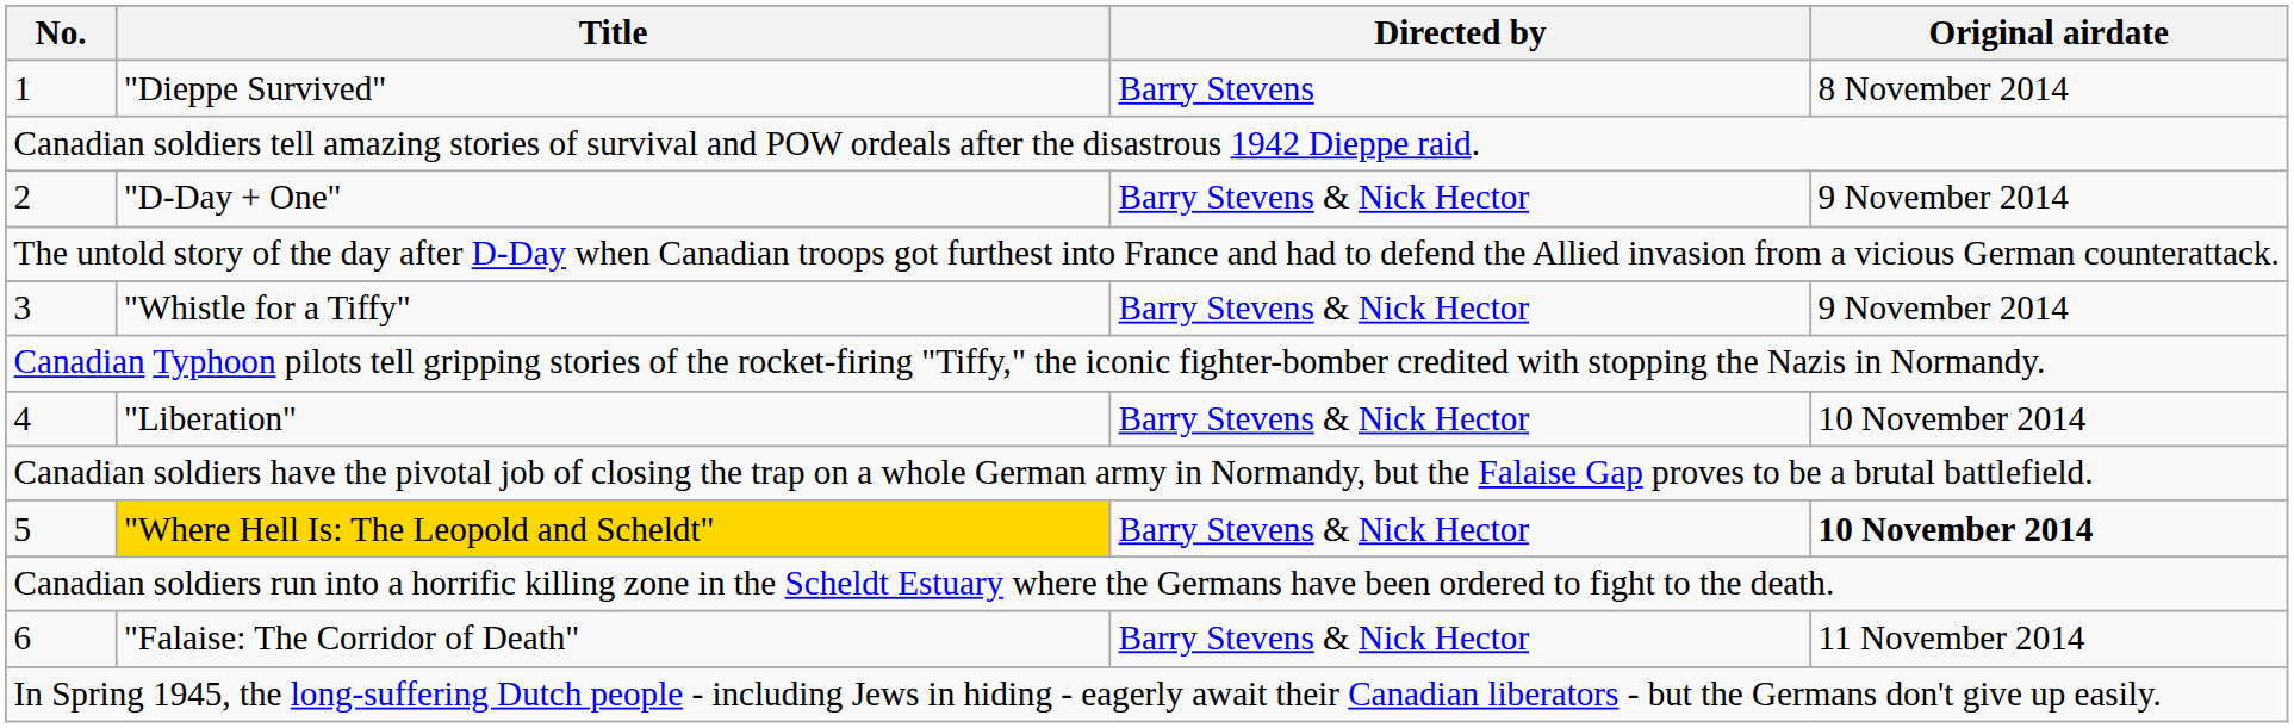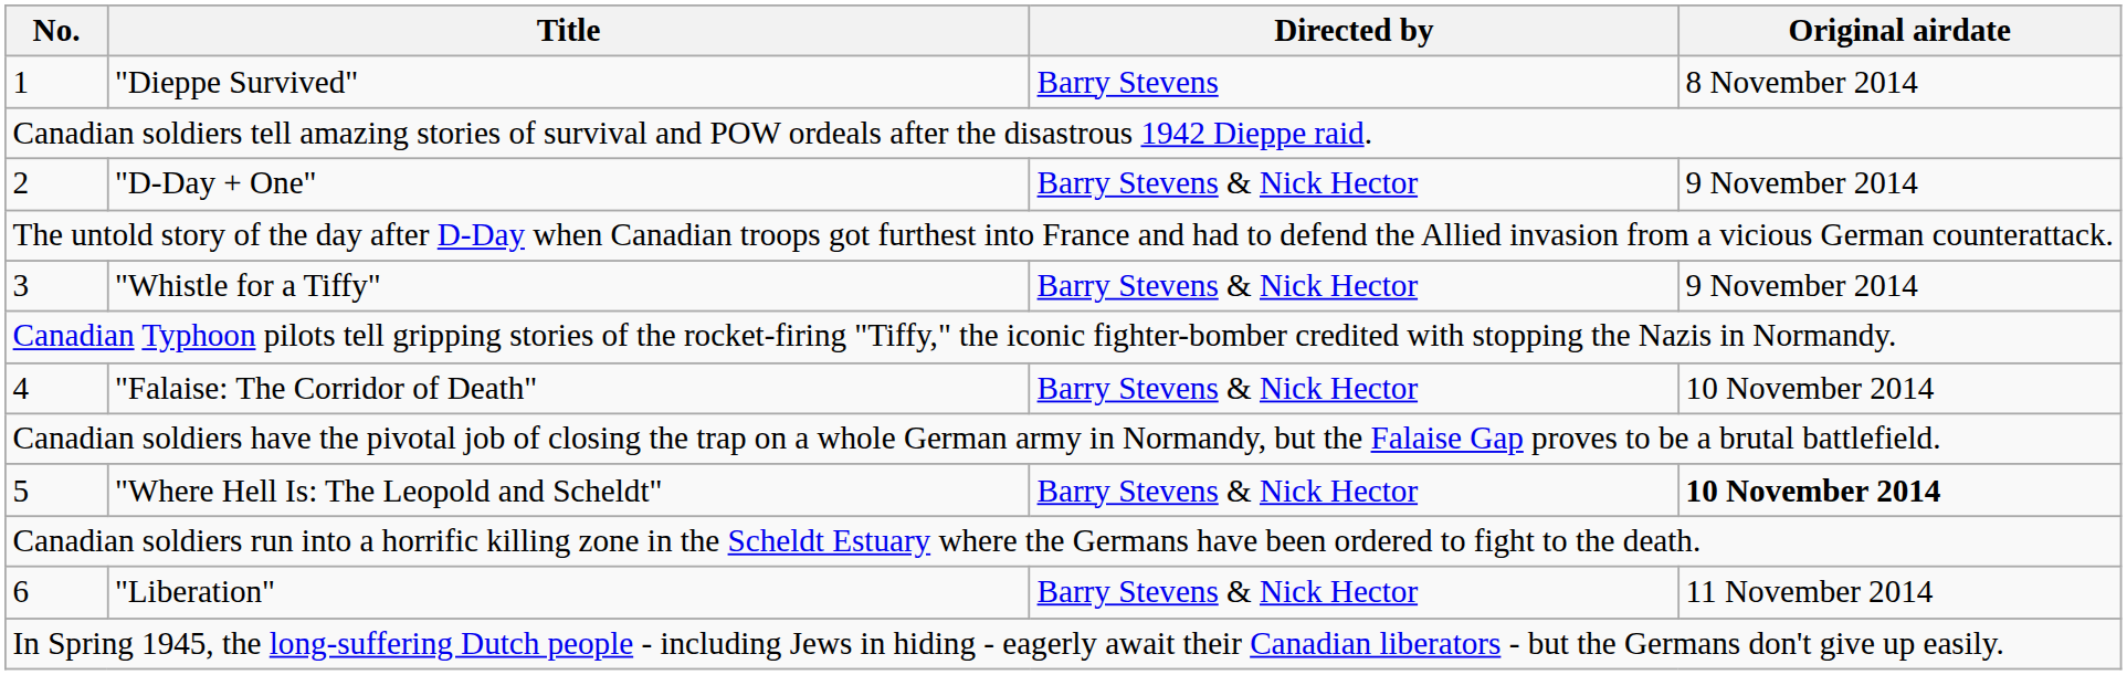4 | Title: "Liberation" -> "Falaise: The Corridor of Death"
5 | Title: gold background -> no background
6 | Title: "Falaise: The Corridor of Death" -> "Liberation"
